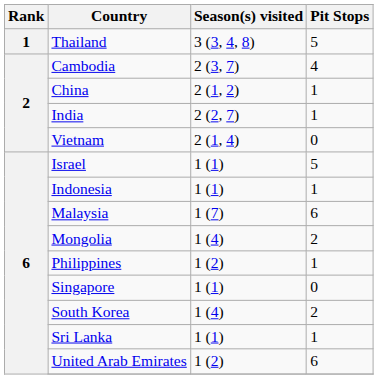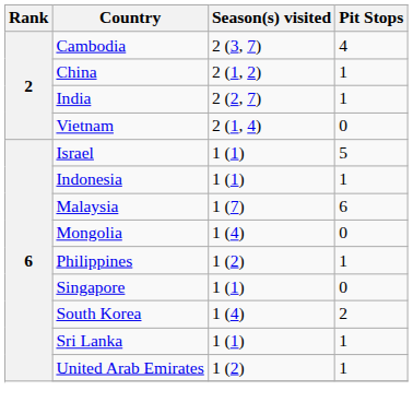- row: 1 | Thailand | 3 (3, 4, 8) | 5
Mongolia | Pit Stops: 2 -> 0
United Arab Emirates | Pit Stops: 6 -> 1
